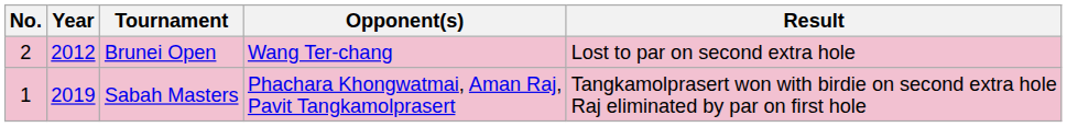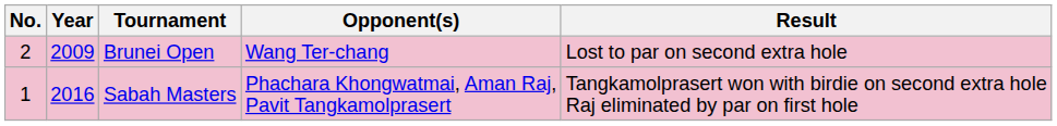Brunei Open | Year: 2012 -> 2009
Sabah Masters | Year: 2019 -> 2016
